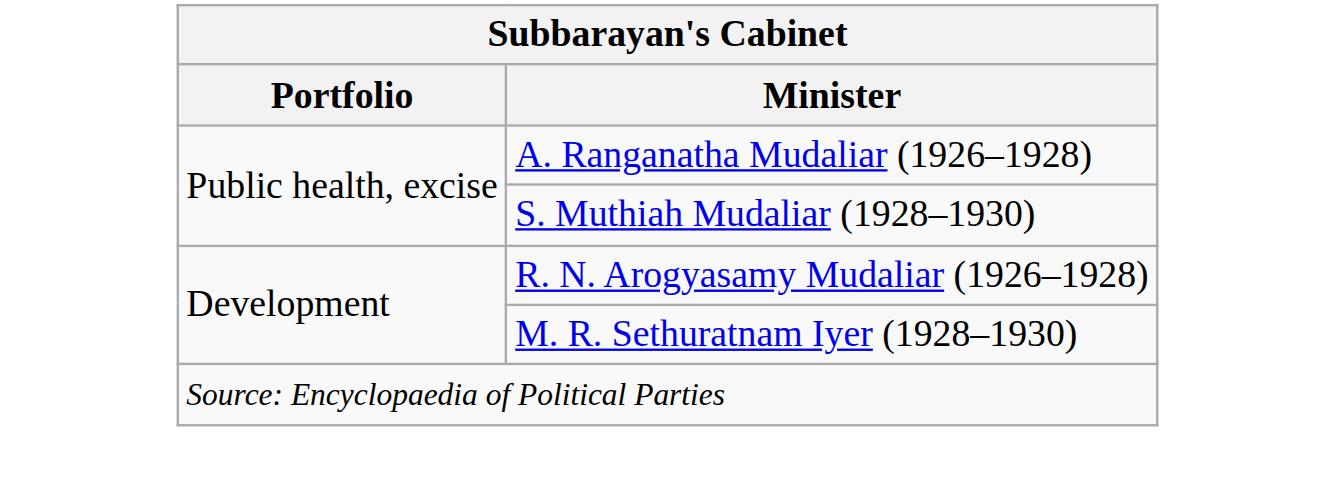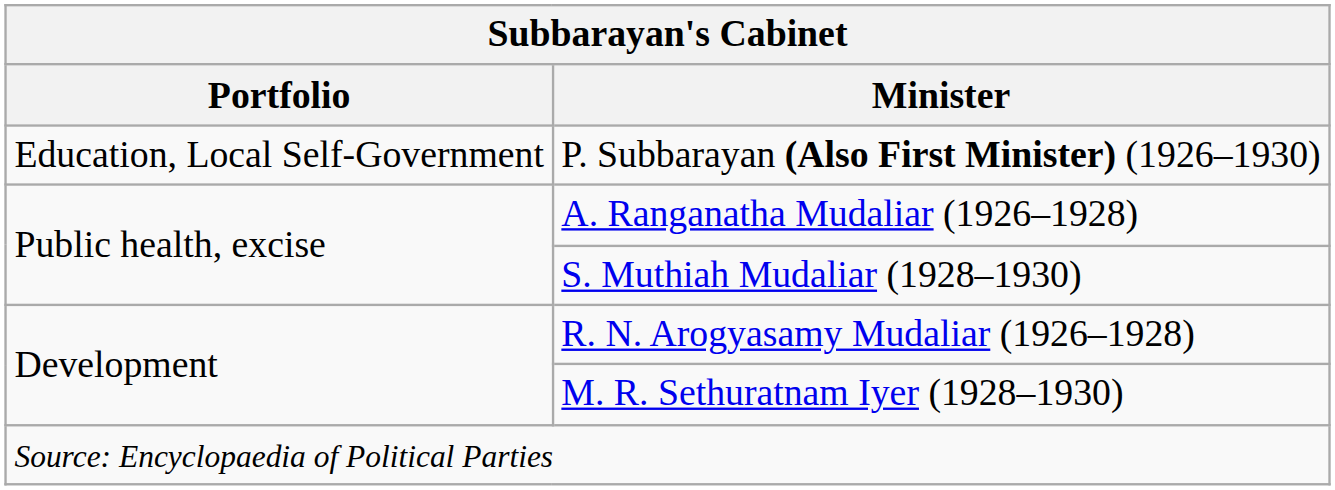+ row: Education, Local Self-Government | P. Subbarayan (Also First Minister) (1926–1930)
